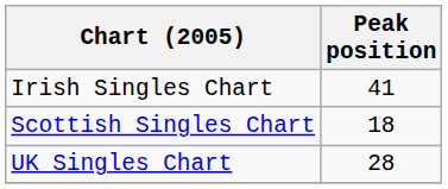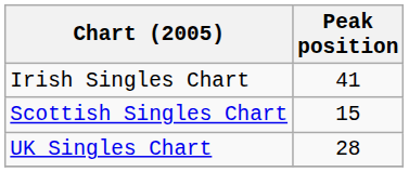Scottish Singles Chart | Peak position: 18 -> 15
